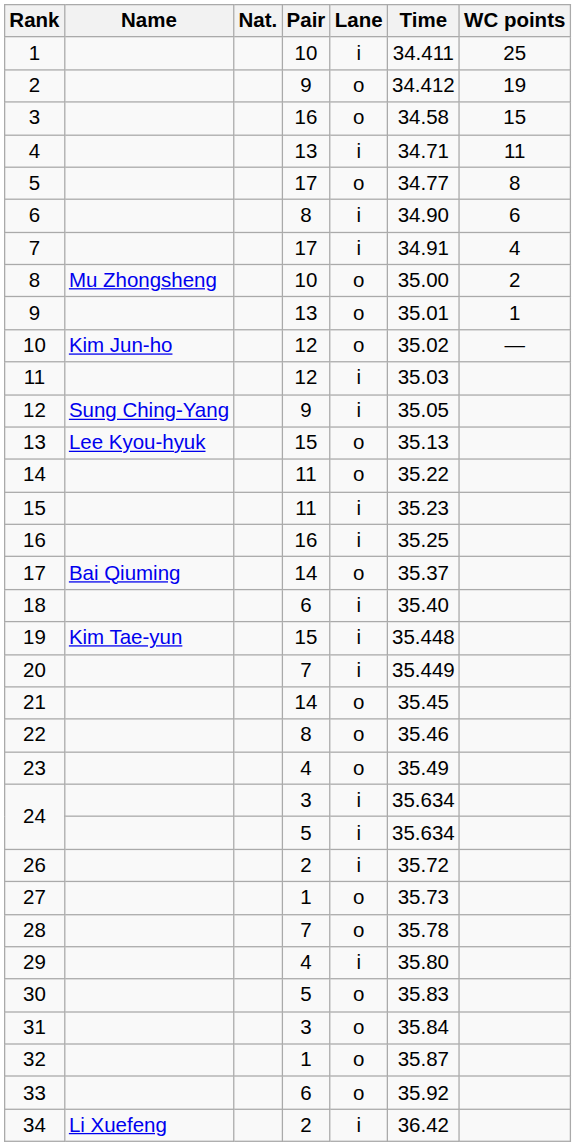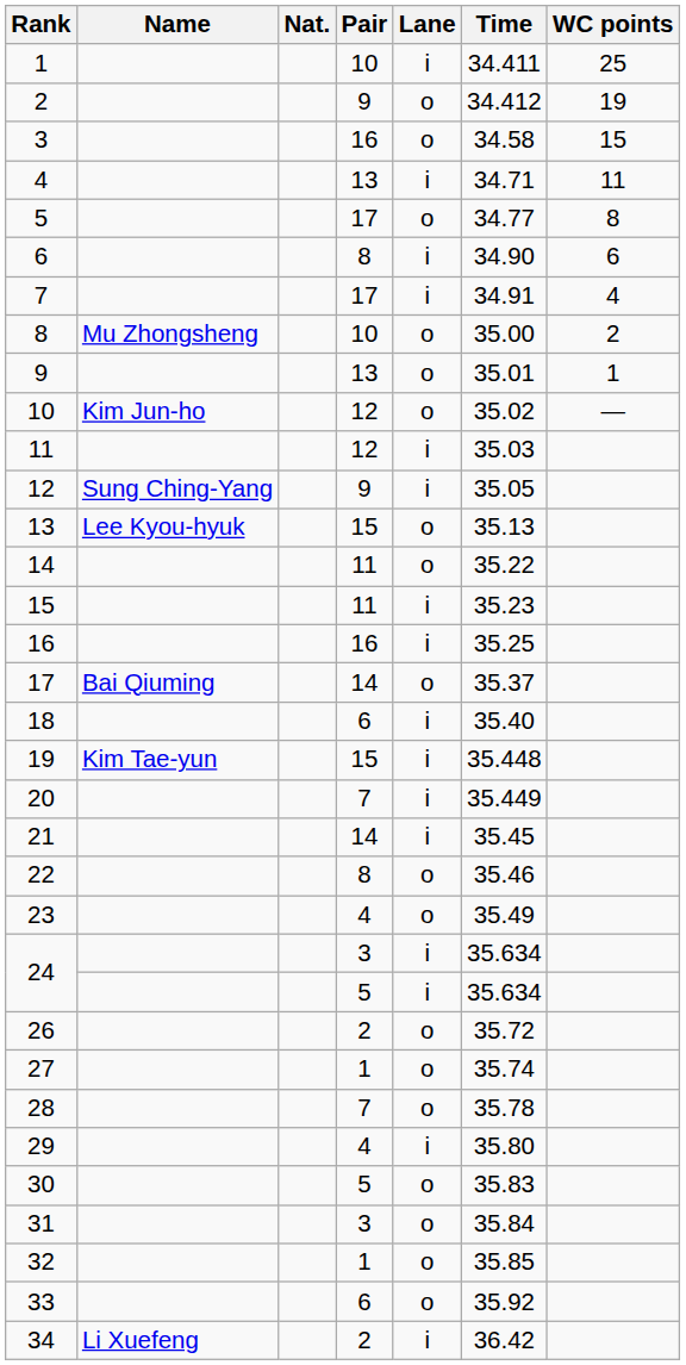21 | Lane: o -> i
26 | Lane: i -> o
27 | Time: 35.73 -> 35.74
32 | Time: 35.87 -> 35.85
